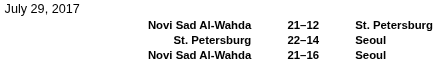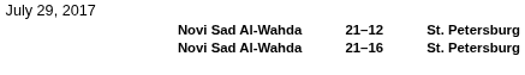- row: St. Petersburg | 22–14 | Seoul
21–16 | column 5: Seoul -> St. Petersburg
